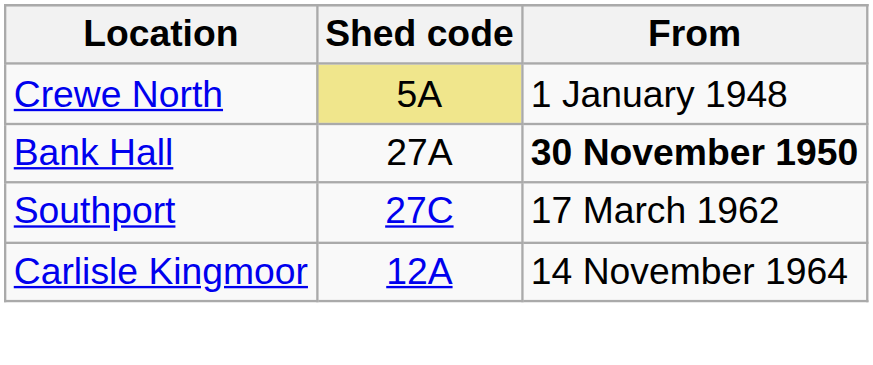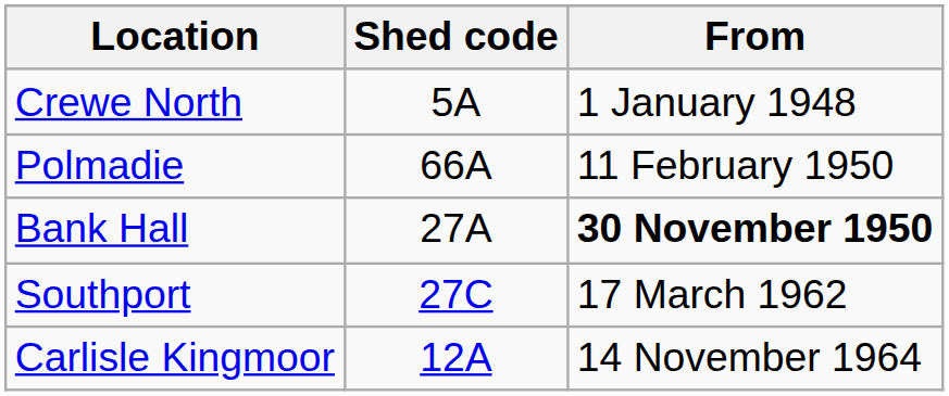Crewe North | Shed code: khaki background -> no background
+ row: Polmadie | 66A | 11 February 1950
